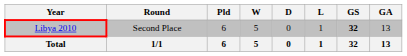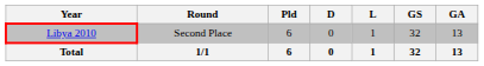- column: W | 5 | 5
Libya 2010 | GS: bold -> normal
